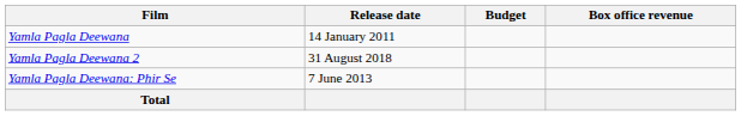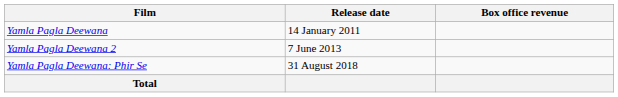- column: Budget
Yamla Pagla Deewana 2 | Release date: 31 August 2018 -> 7 June 2013
Yamla Pagla Deewana: Phir Se | Release date: 7 June 2013 -> 31 August 2018
